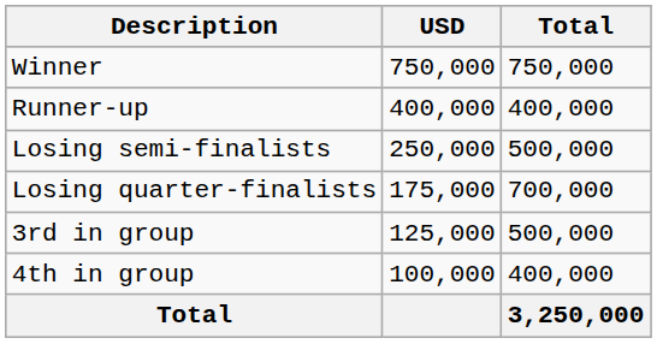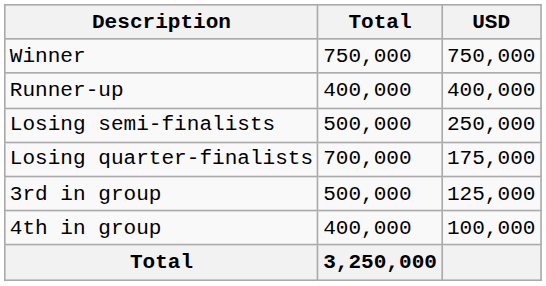columns swapped: USD <-> Total
